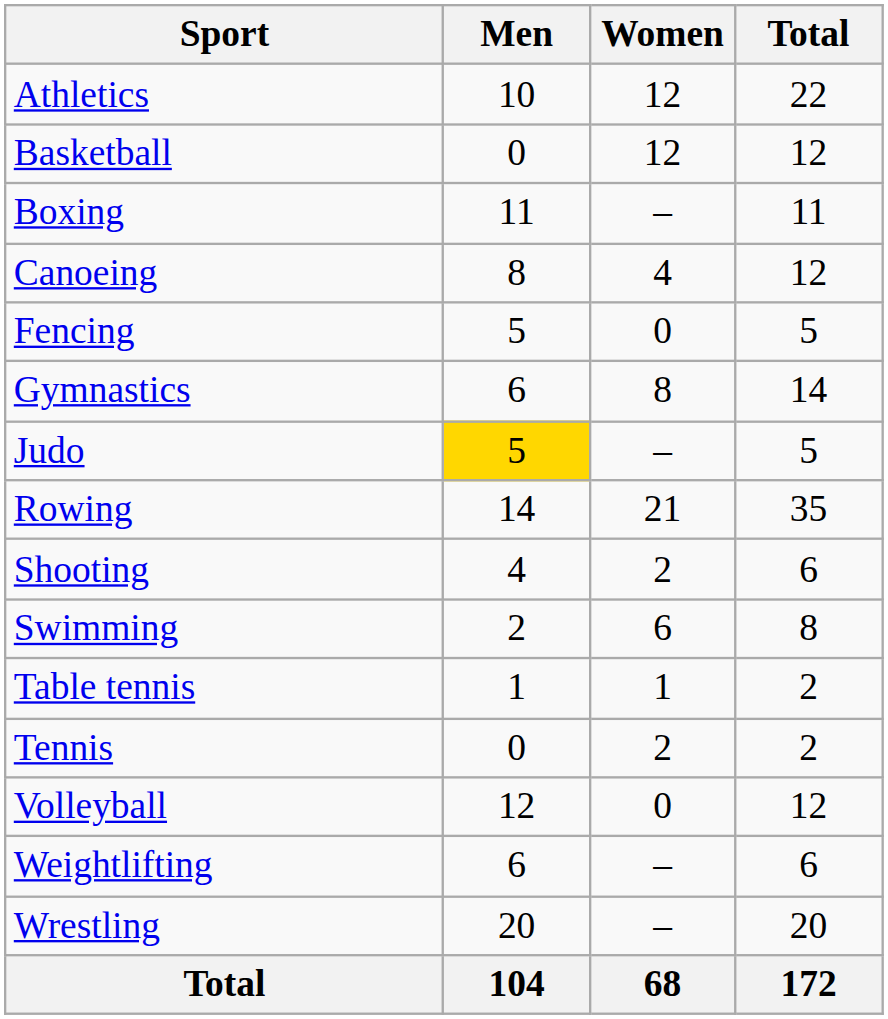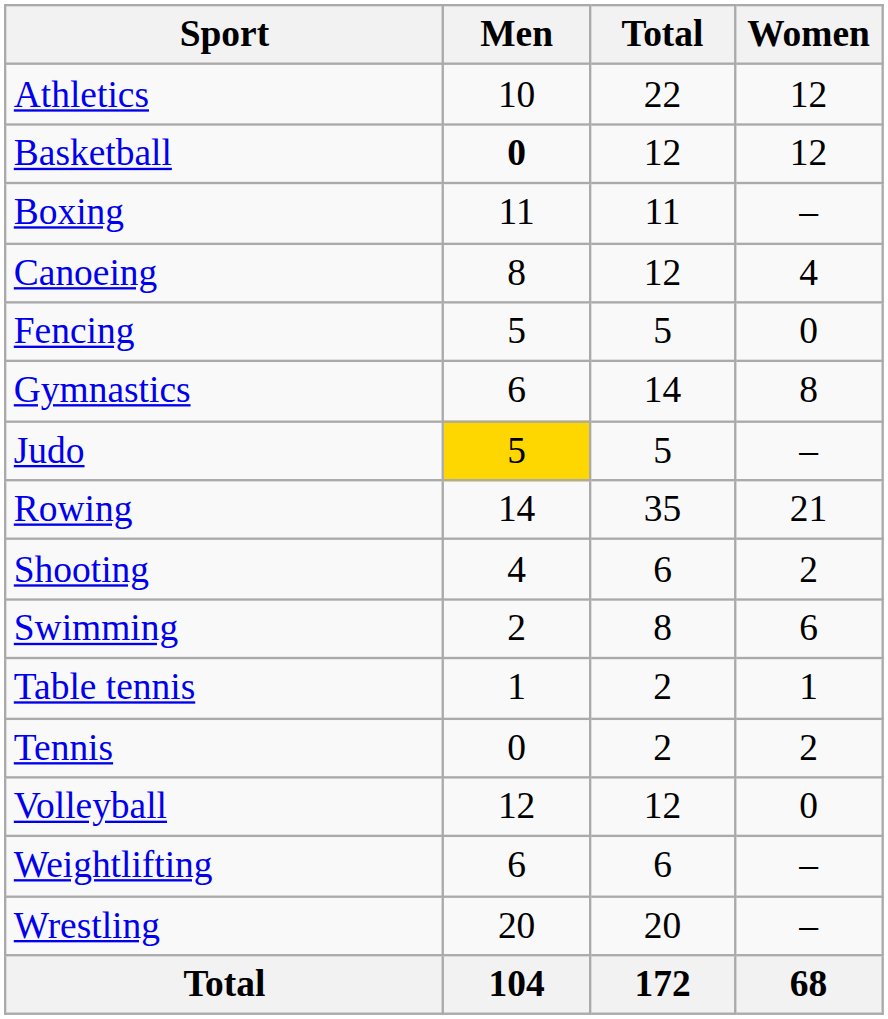columns swapped: Women <-> Total
Basketball | Men: normal -> bold
